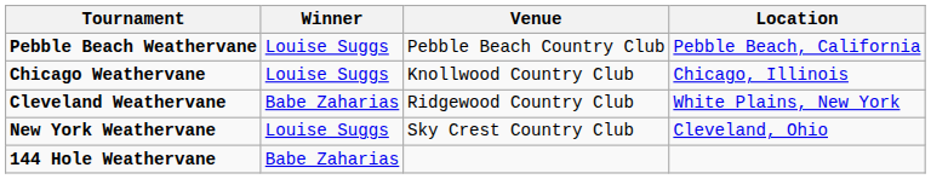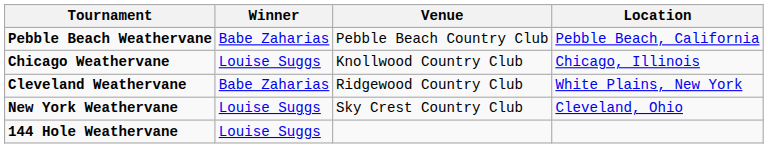Pebble Beach Weathervane | Winner: Louise Suggs -> Babe Zaharias
144 Hole Weathervane | Winner: Babe Zaharias -> Louise Suggs
